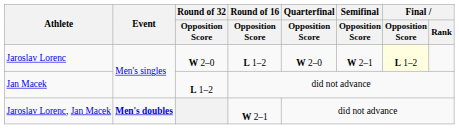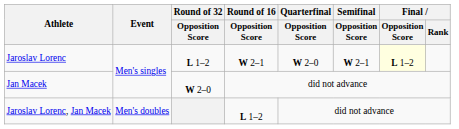Jaroslav Lorenc | Round of 32 / Opposition Score: W 2–0 -> L 1–2
Jaroslav Lorenc | Round of 16 / Opposition Score: L 1–2 -> W 2–1
Jan Macek | Round of 32 / Opposition Score: L 1–2 -> W 2–0
Jaroslav Lorenc, Jan Macek | Event: bold -> normal
Jaroslav Lorenc, Jan Macek | Round of 16 / Opposition Score: W 2–1 -> L 1–2
